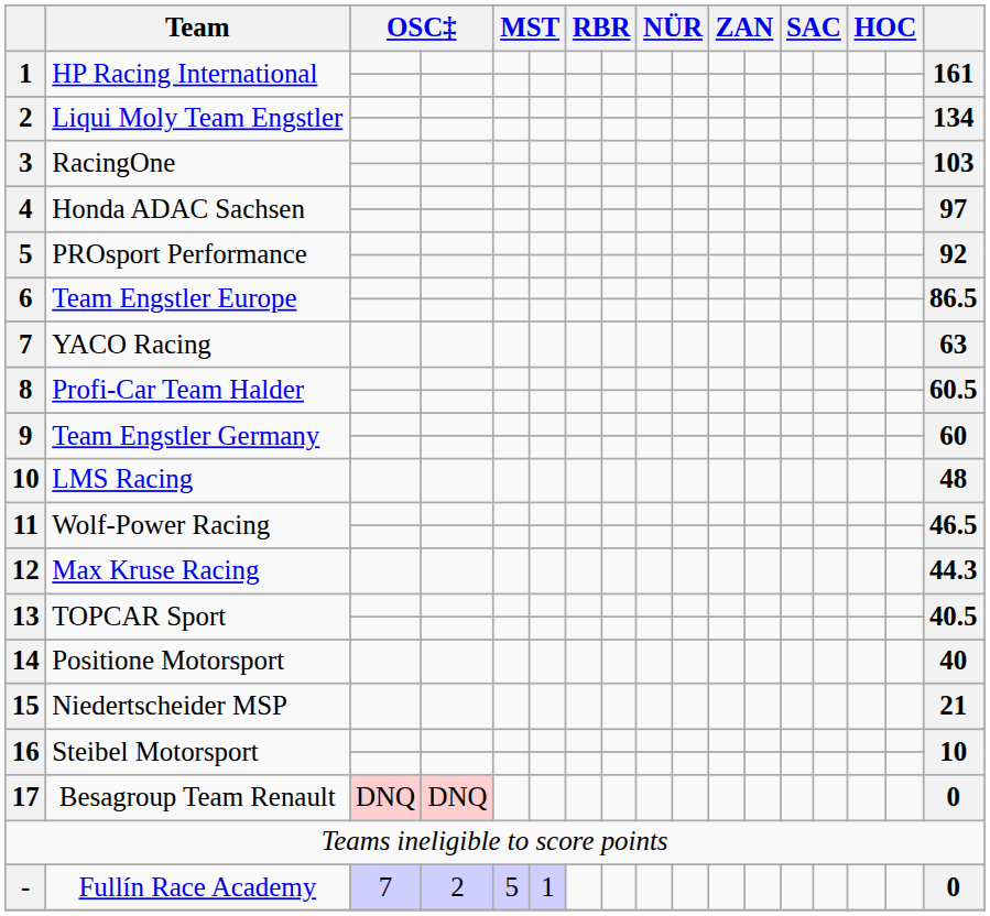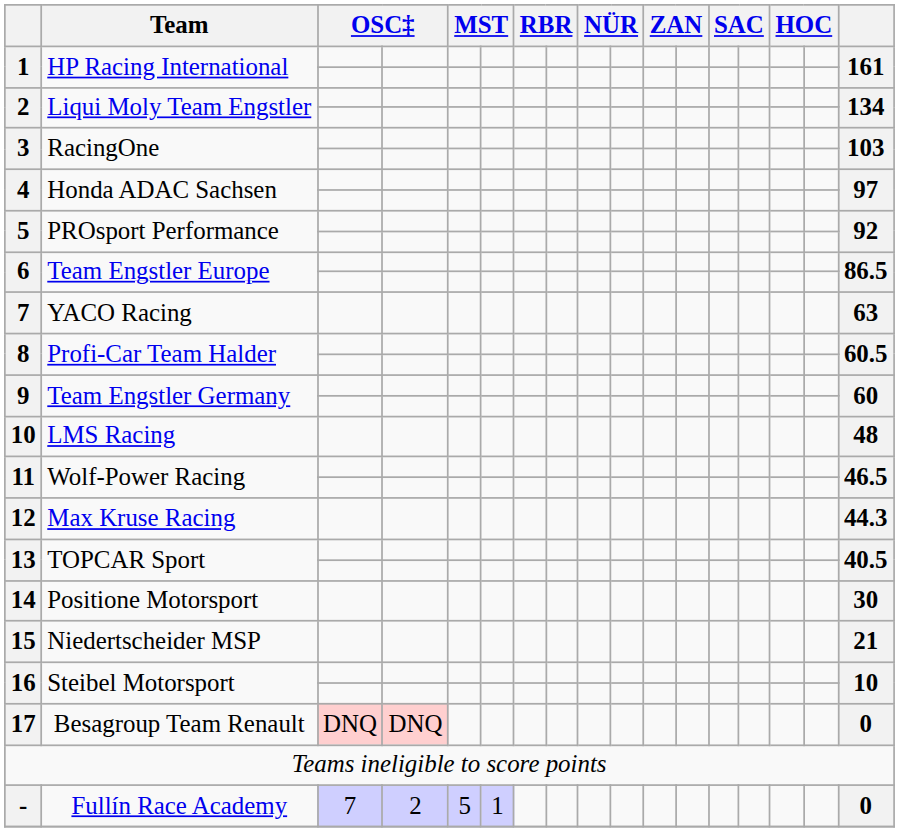14 | column 17: 40 -> 30
